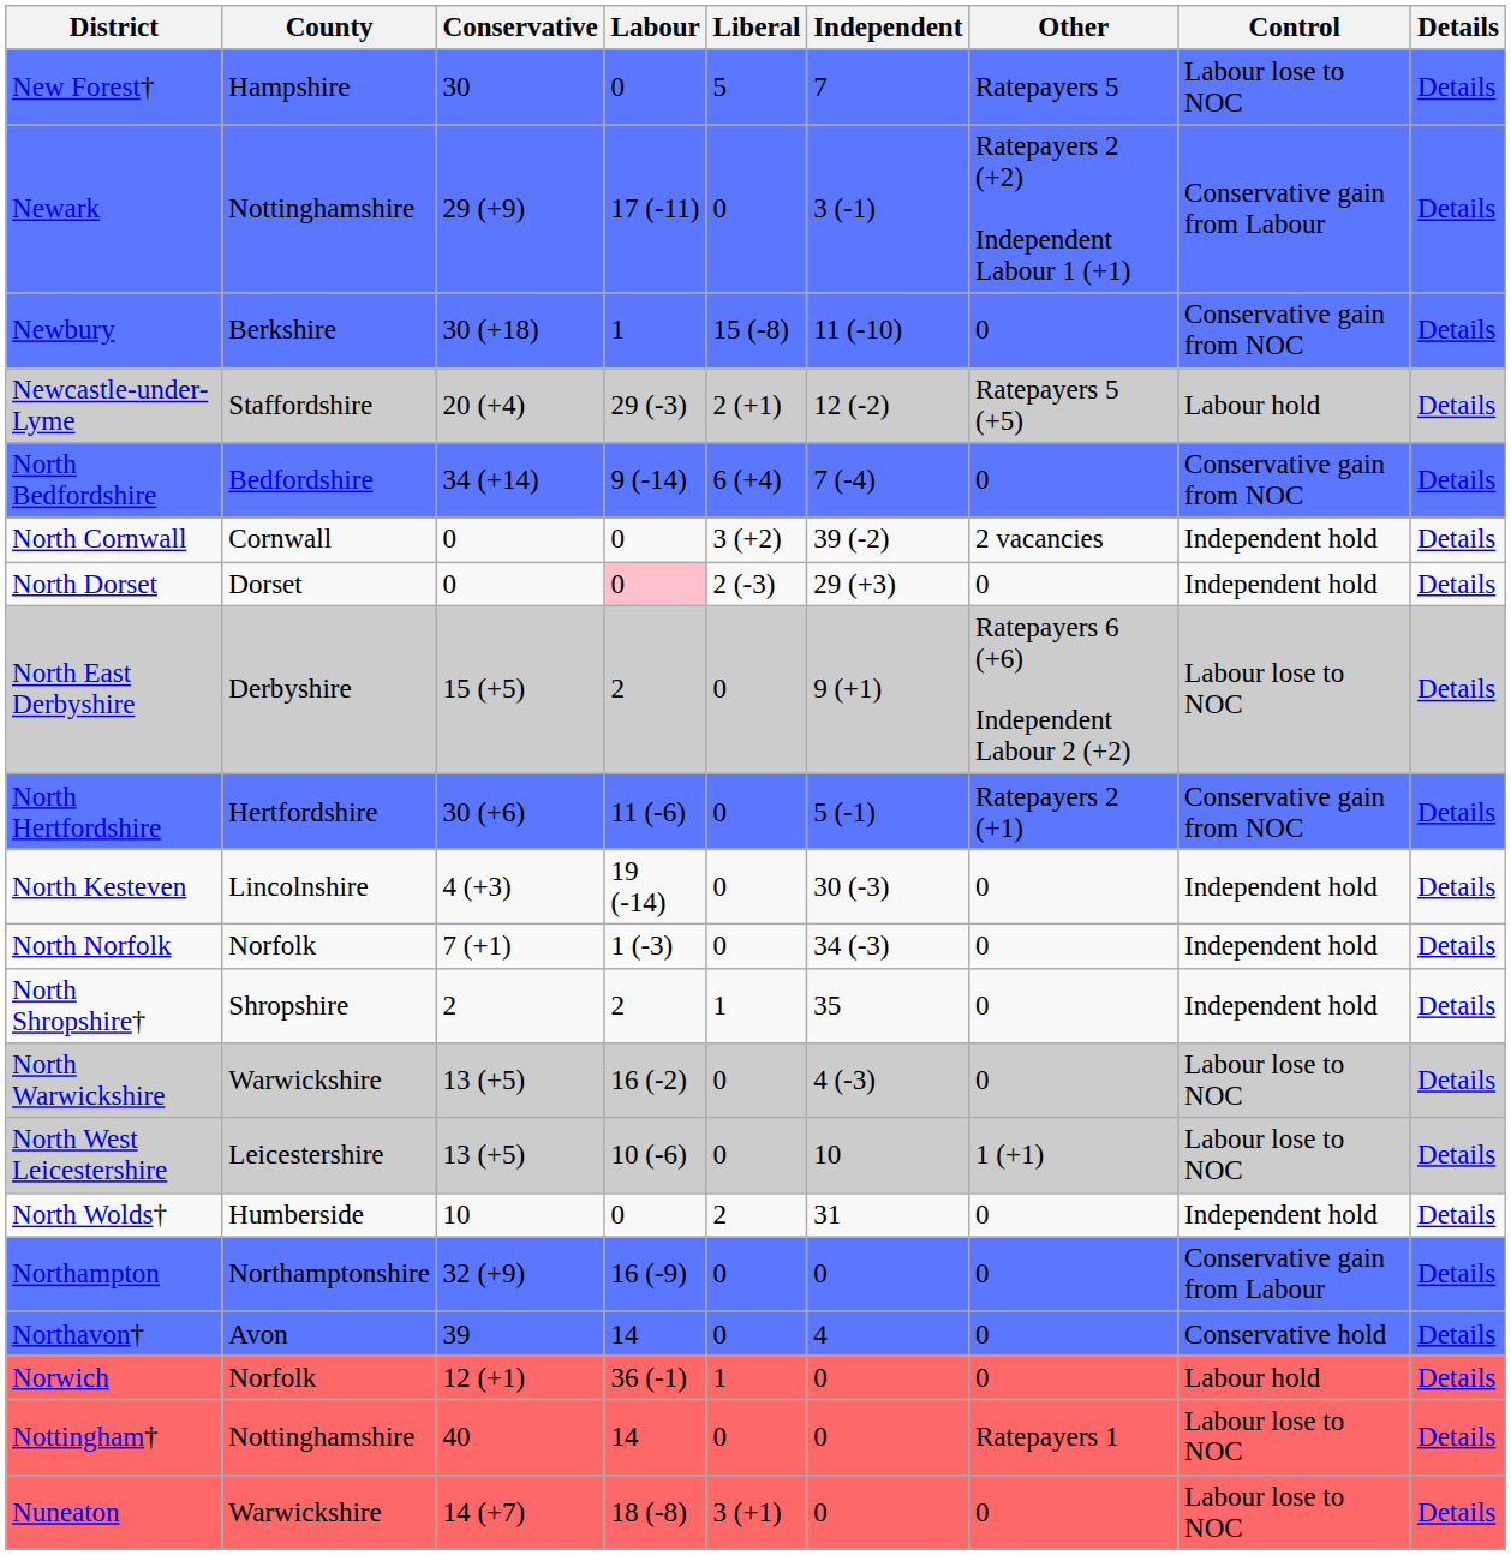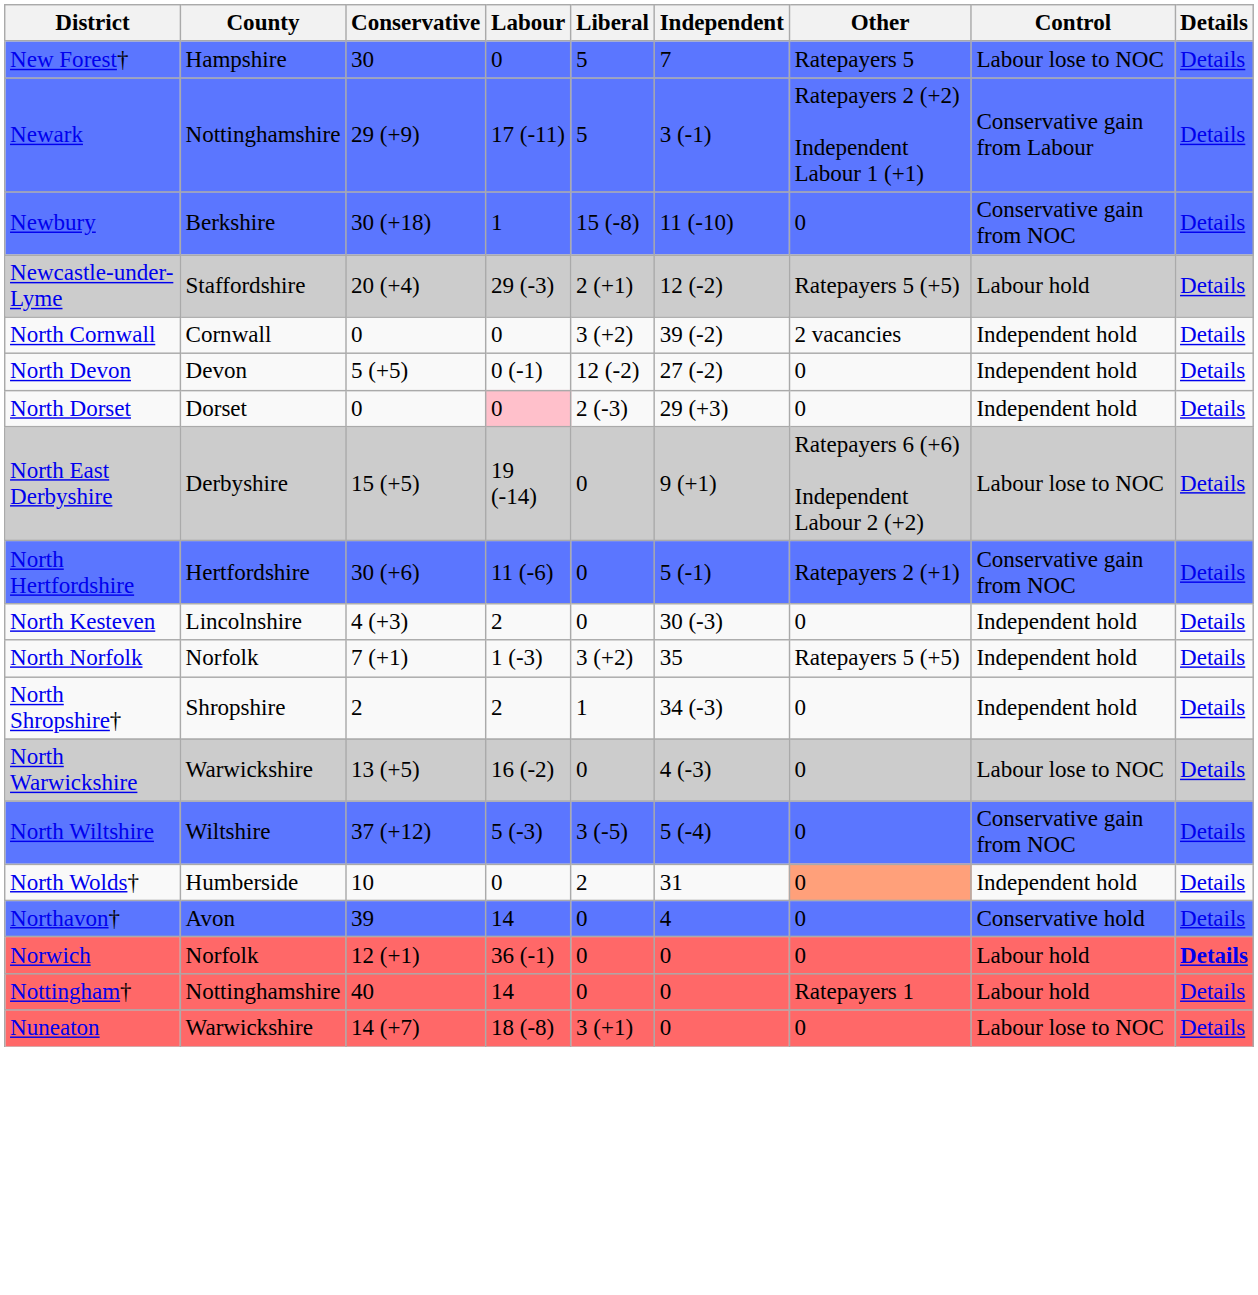Newark | Liberal: 0 -> 5
- row: North Bedfordshire | Bedfordshire | 34 (+14) | 9 (-14) | 6 (+4) | 7 (-4) | 0 | Conservative gain from NOC | Details
+ row: North Devon | Devon | 5 (+5) | 0 (-1) | 12 (-2) | 27 (-2) | 0 | Independent hold | Details
North East Derbyshire | Labour: 2 -> 19 (-14)
North Kesteven | Labour: 19 (-14) -> 2
North Norfolk | Liberal: 0 -> 3 (+2)
North Norfolk | Independent: 34 (-3) -> 35
North Norfolk | Other: 0 -> Ratepayers 5 (+5)
North Shropshire† | Independent: 35 -> 34 (-3)
- row: North West Leicestershire | Leicestershire | 13 (+5) | 10 (-6) | 0 | 10 | 1 (+1) | Labour lose to NOC | Details
+ row: North Wiltshire | Wiltshire | 37 (+12) | 5 (-3) | 3 (-5) | 5 (-4) | 0 | Conservative gain from NOC | Details
North Wolds† | Other: no background -> lightsalmon background
- row: Northampton | Northamptonshire | 32 (+9) | 16 (-9) | 0 | 0 | 0 | Conservative gain from Labour | Details
Norwich | Liberal: 1 -> 0
Norwich | Details: normal -> bold
Nottingham† | Control: Labour lose to NOC -> Labour hold
